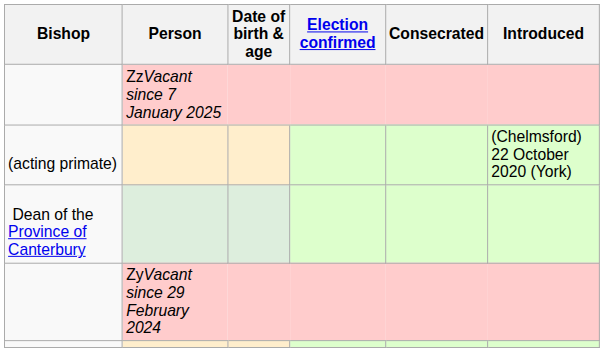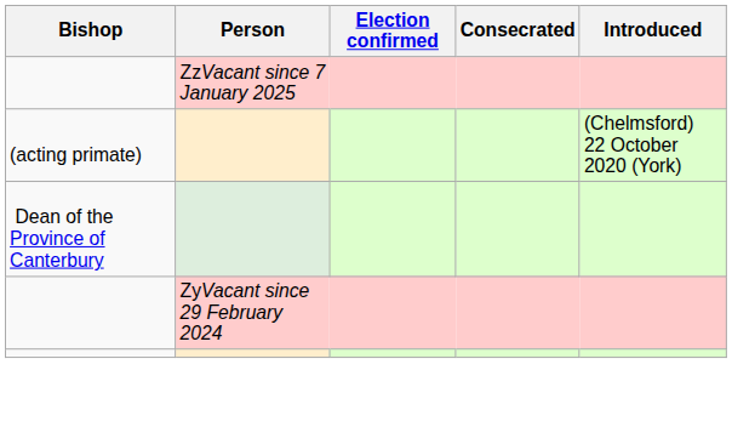- column: Date of birth & age
